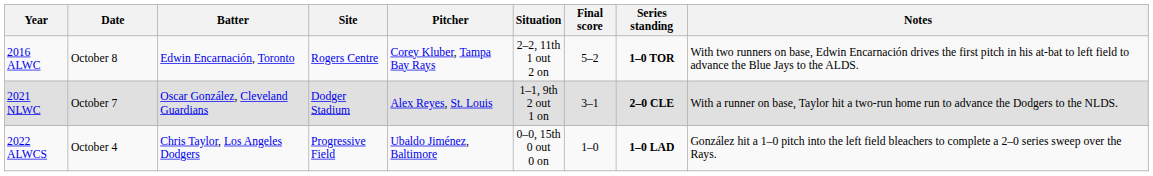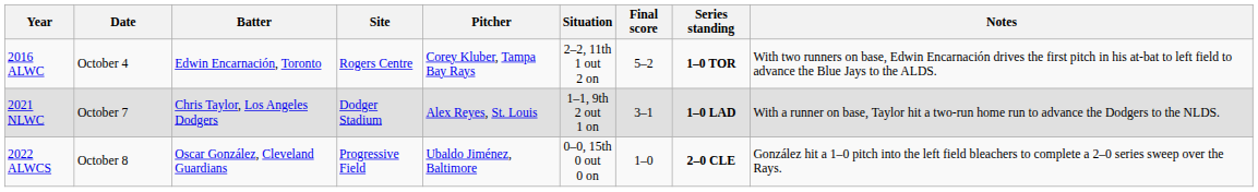2016 ALWC | Date: October 8 -> October 4
2021 NLWC | Batter: Oscar González, Cleveland Guardians -> Chris Taylor, Los Angeles Dodgers
2021 NLWC | Series standing: 2–0 CLE -> 1–0 LAD
2022 ALWCS | Date: October 4 -> October 8
2022 ALWCS | Batter: Chris Taylor, Los Angeles Dodgers -> Oscar González, Cleveland Guardians
2022 ALWCS | Series standing: 1–0 LAD -> 2–0 CLE
